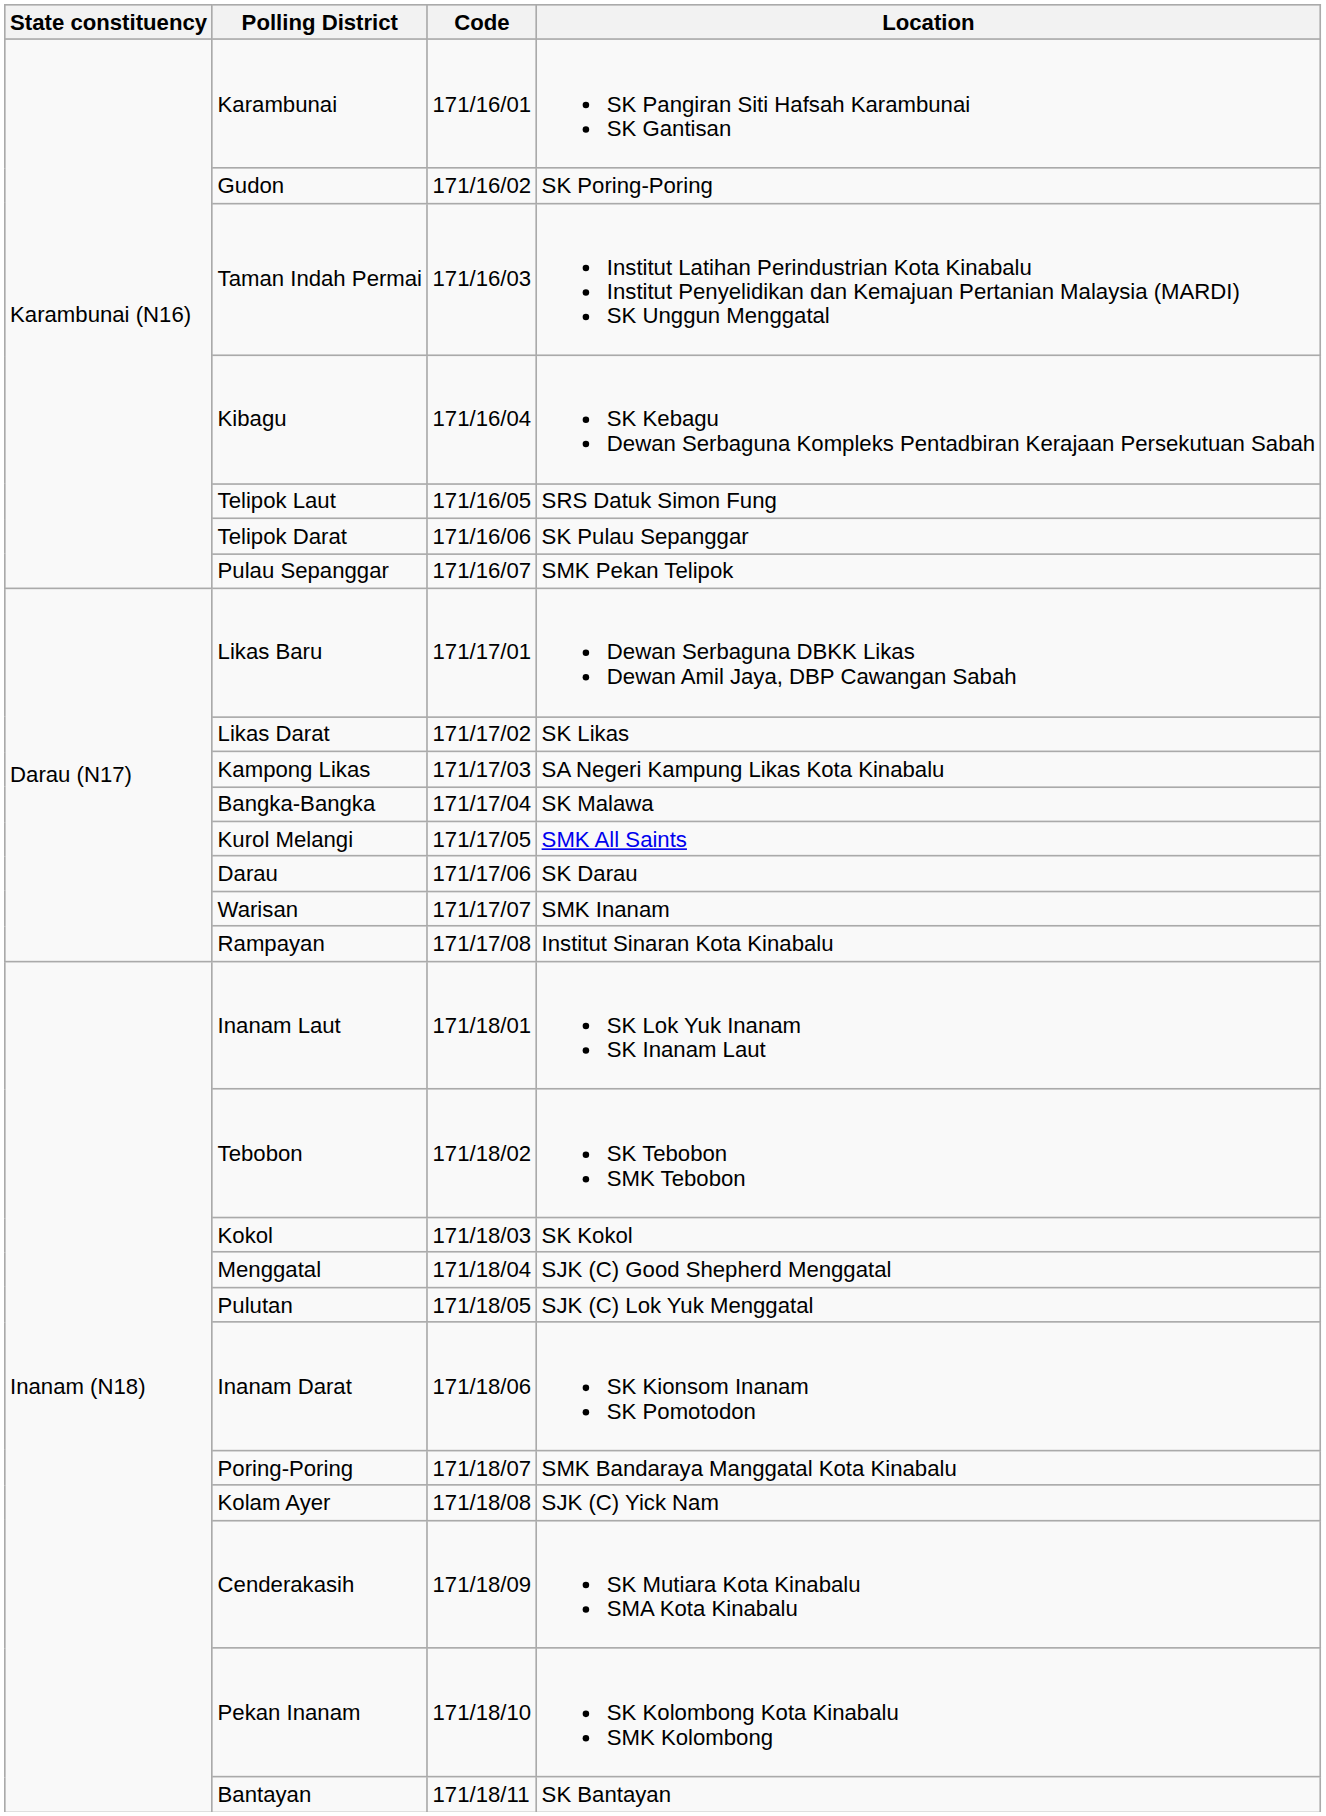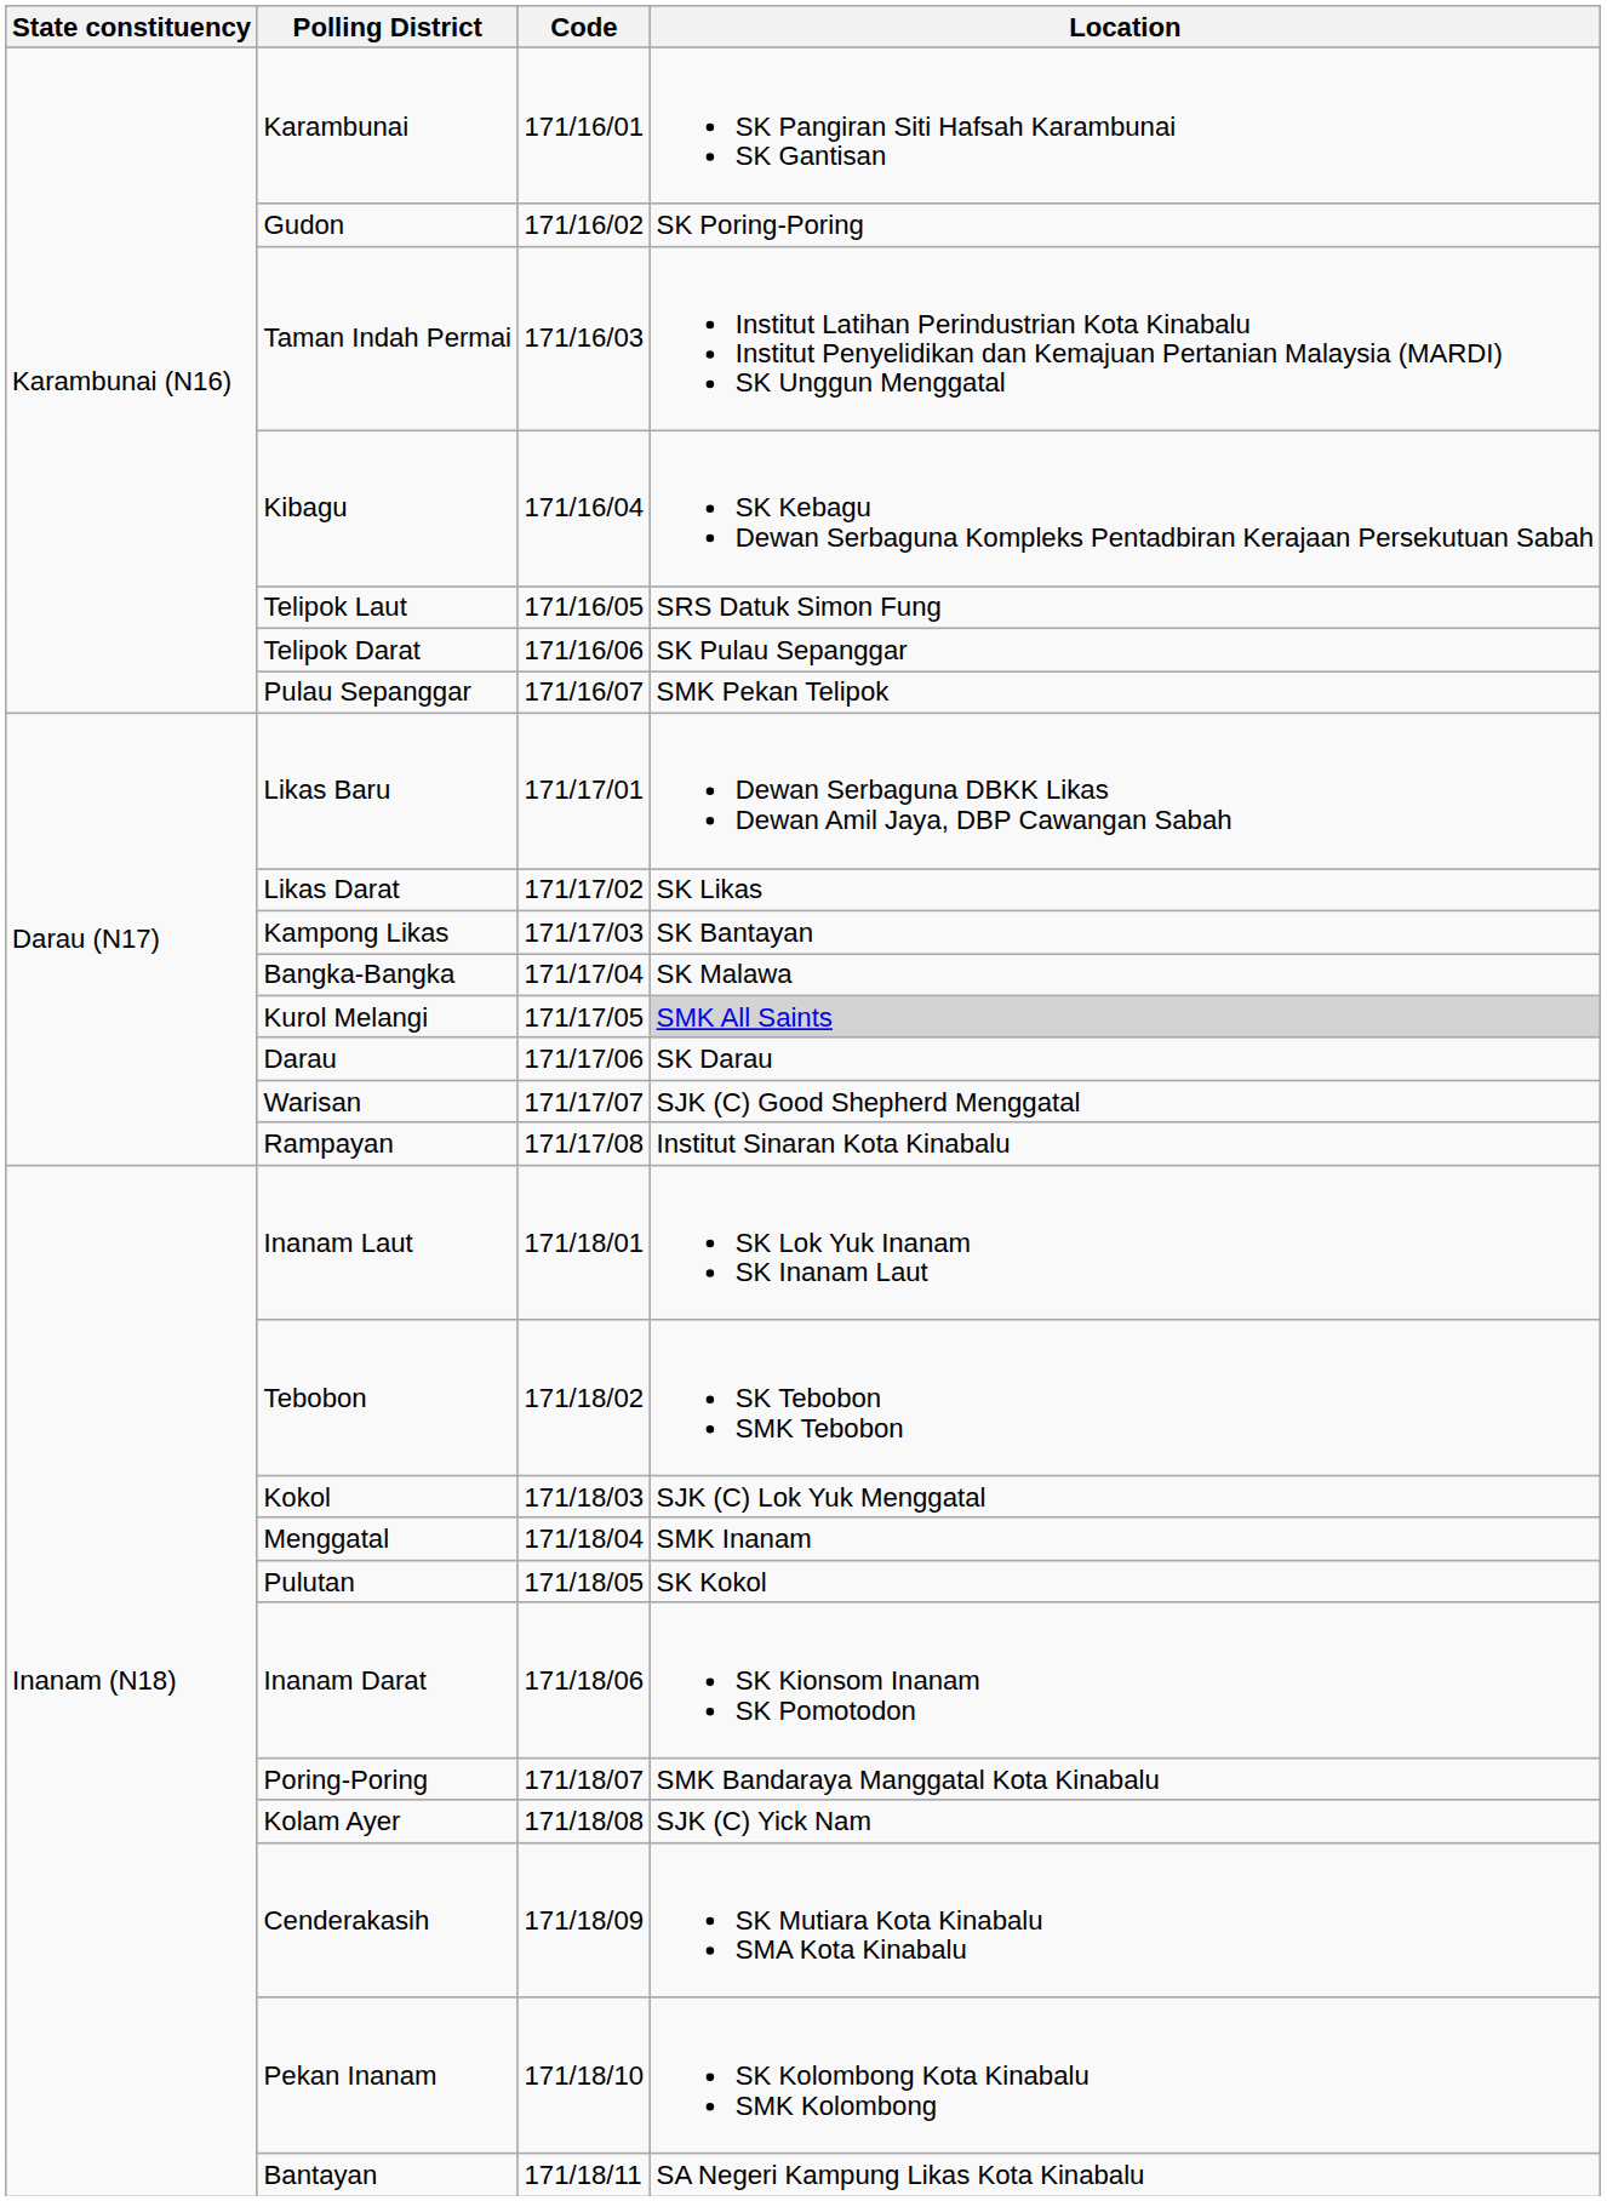Kampong Likas | Location: SA Negeri Kampung Likas Kota Kinabalu -> SK Bantayan
Kurol Melangi | Location: no background -> lightgrey background
Warisan | Location: SMK Inanam -> SJK (C) Good Shepherd Menggatal
Kokol | Location: SK Kokol -> SJK (C) Lok Yuk Menggatal
Menggatal | Location: SJK (C) Good Shepherd Menggatal -> SMK Inanam
Pulutan | Location: SJK (C) Lok Yuk Menggatal -> SK Kokol
Bantayan | Location: SK Bantayan -> SA Negeri Kampung Likas Kota Kinabalu
